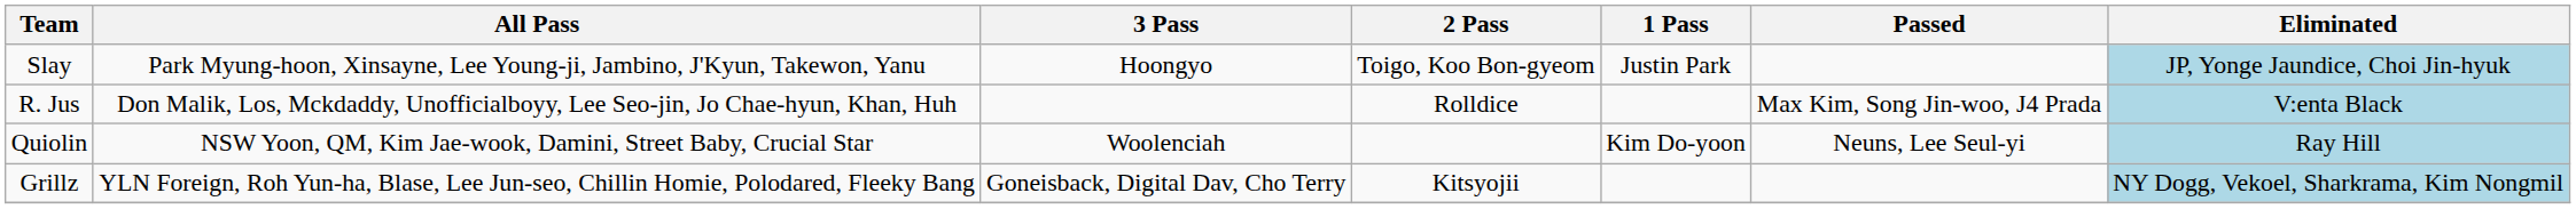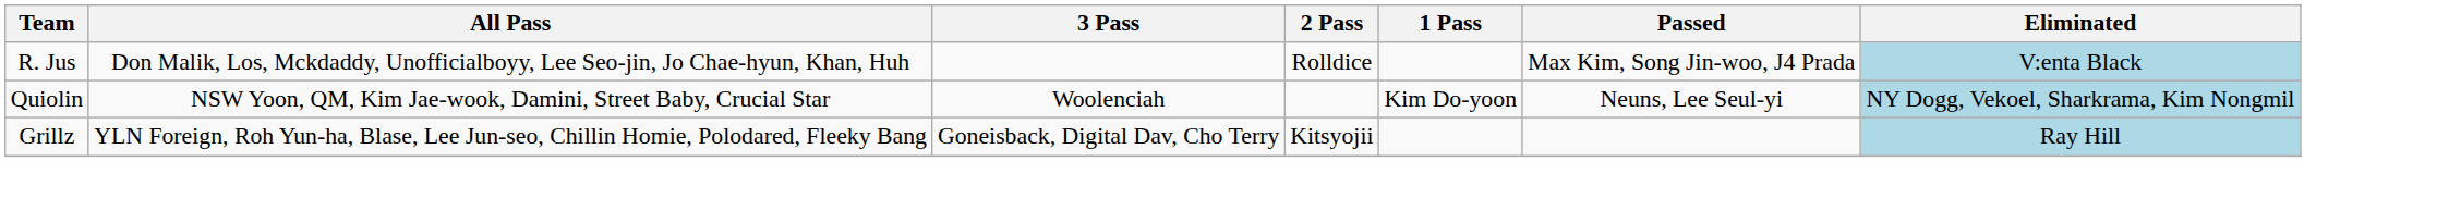- row: Slay | Park Myung-hoon, Xinsayne, Lee Young-ji, Jambino, J'Kyun, Takewon, Yanu | Hoongyo | Toigo, Koo Bon-gyeom | Justin Park | JP, Yonge Jaundice, Choi Jin-hyuk
Quiolin | Eliminated: Ray Hill -> NY Dogg, Vekoel, Sharkrama, Kim Nongmil
Grillz | Eliminated: NY Dogg, Vekoel, Sharkrama, Kim Nongmil -> Ray Hill
